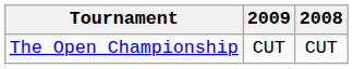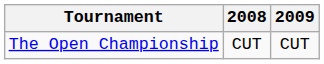columns swapped: 2008 <-> 2009
